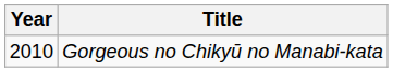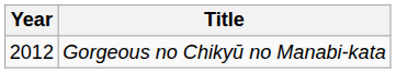Gorgeous no Chikyū no Manabi-kata | Year: 2010 -> 2012
